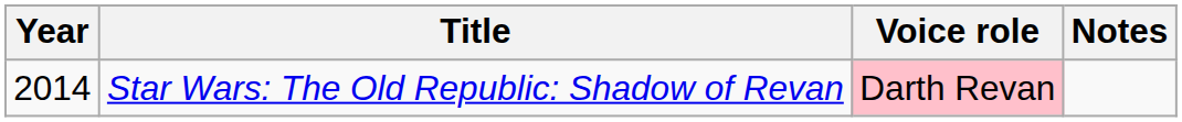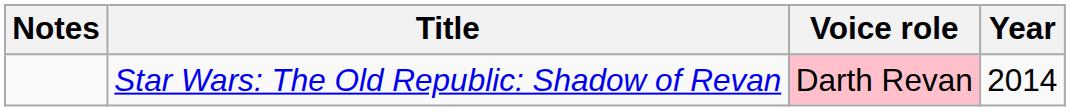columns swapped: Year <-> Notes
